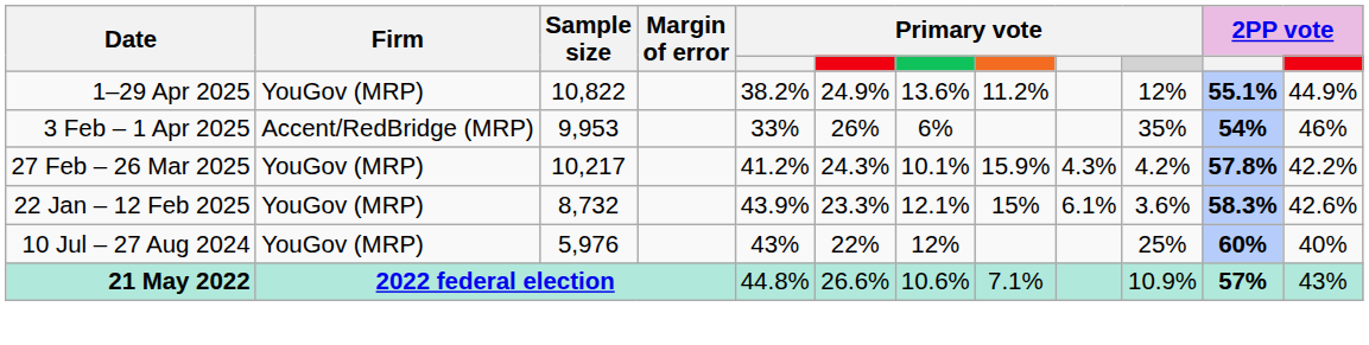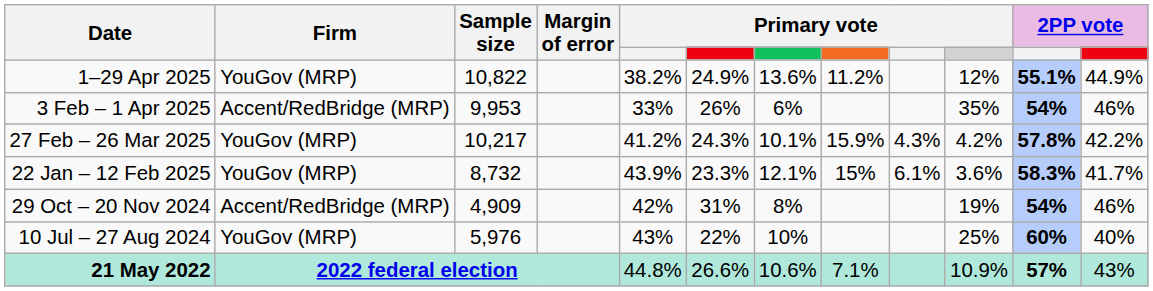22 Jan – 12 Feb 2025 | column 12: 42.6% -> 41.7%
+ row: 29 Oct – 20 Nov 2024 | Accent/RedBridge (MRP) | 4,909 | 42% | 31% | 8% | 19% | 54% | 46%
10 Jul – 27 Aug 2024 | column 7: 12% -> 10%
